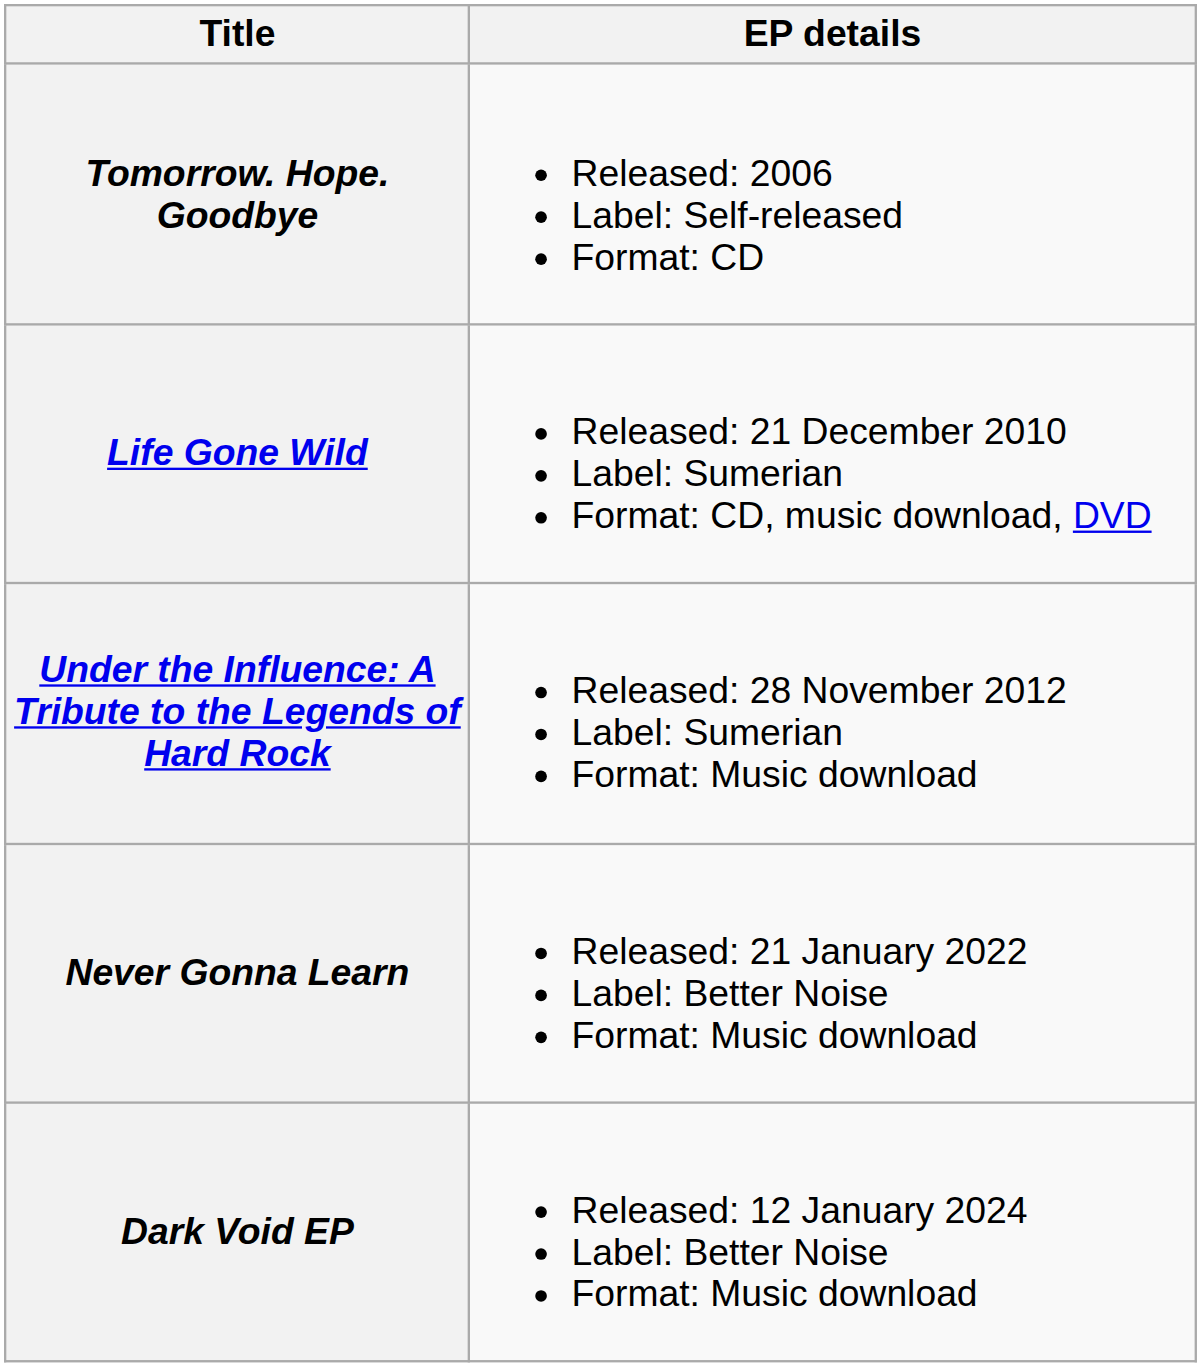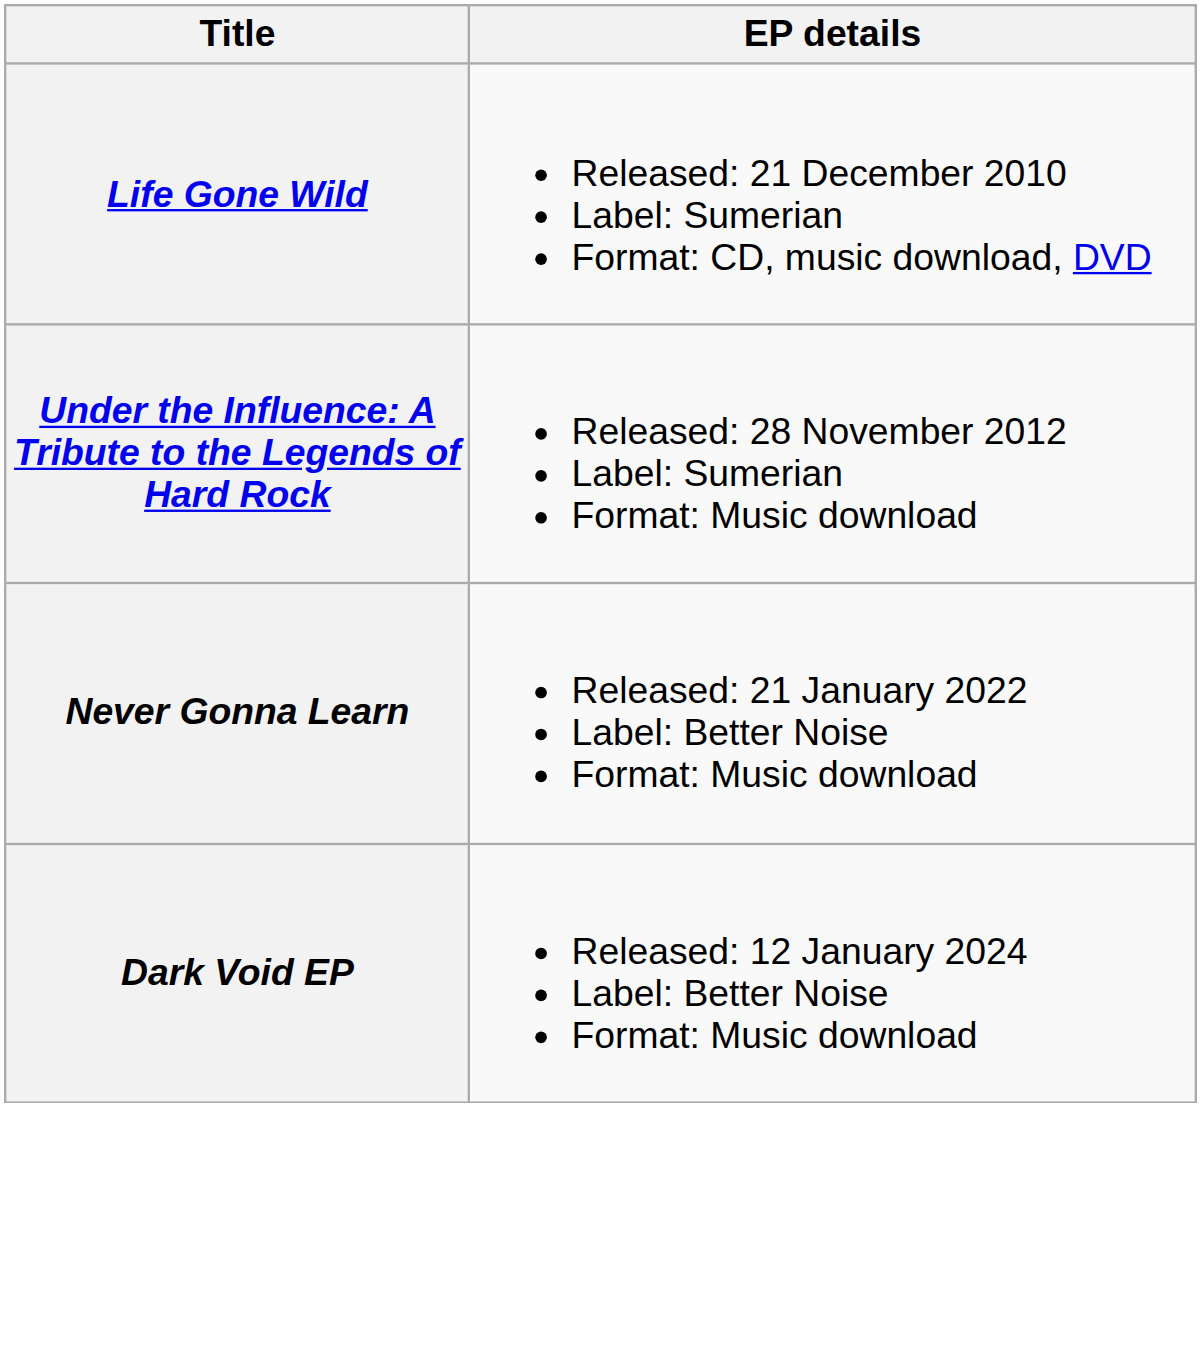- row: Tomorrow. Hope. Goodbye | Released: 2006 Label: Self-released Format: CD
